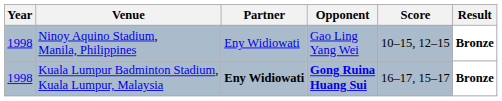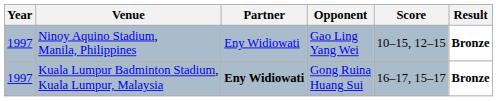Ninoy Aquino Stadium, Manila, Philippines | Year: 1998 -> 1997
Kuala Lumpur Badminton Stadium, Kuala Lumpur, Malaysia | Year: 1998 -> 1997
Kuala Lumpur Badminton Stadium, Kuala Lumpur, Malaysia | Opponent: bold -> normal
